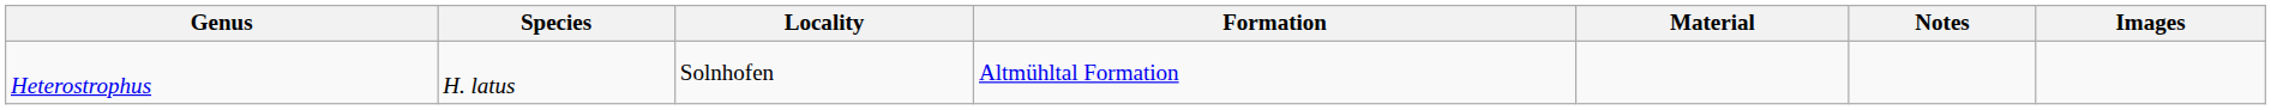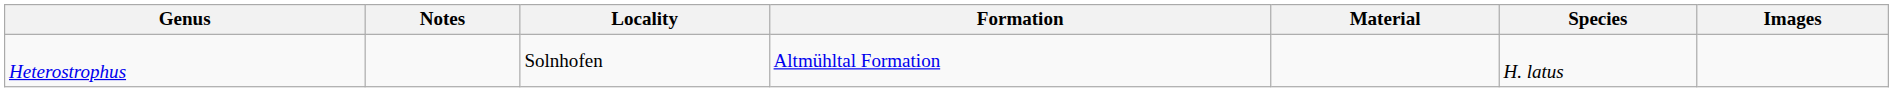columns swapped: Species <-> Notes
